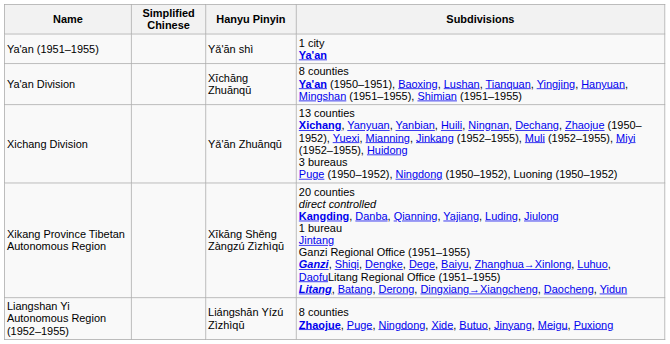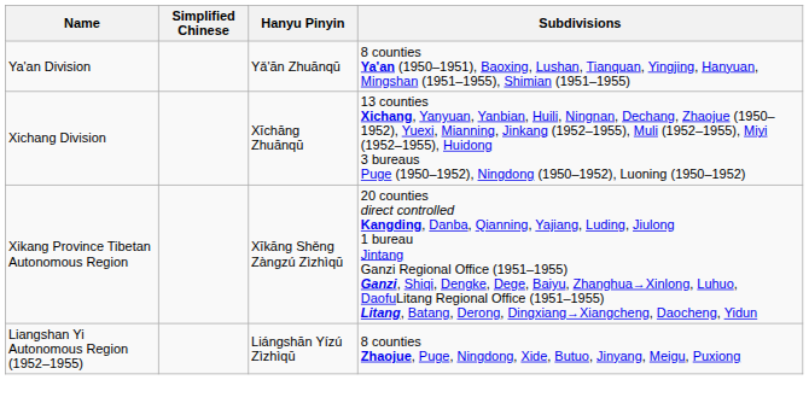- row: Ya'an (1951–1955) | Yǎ'ān shì | 1 city Ya'an
Ya'an Division | Hanyu Pinyin: Xīchāng Zhuānqū -> Yǎ'ān Zhuānqū
Xichang Division | Hanyu Pinyin: Yǎ'ān Zhuānqū -> Xīchāng Zhuānqū
